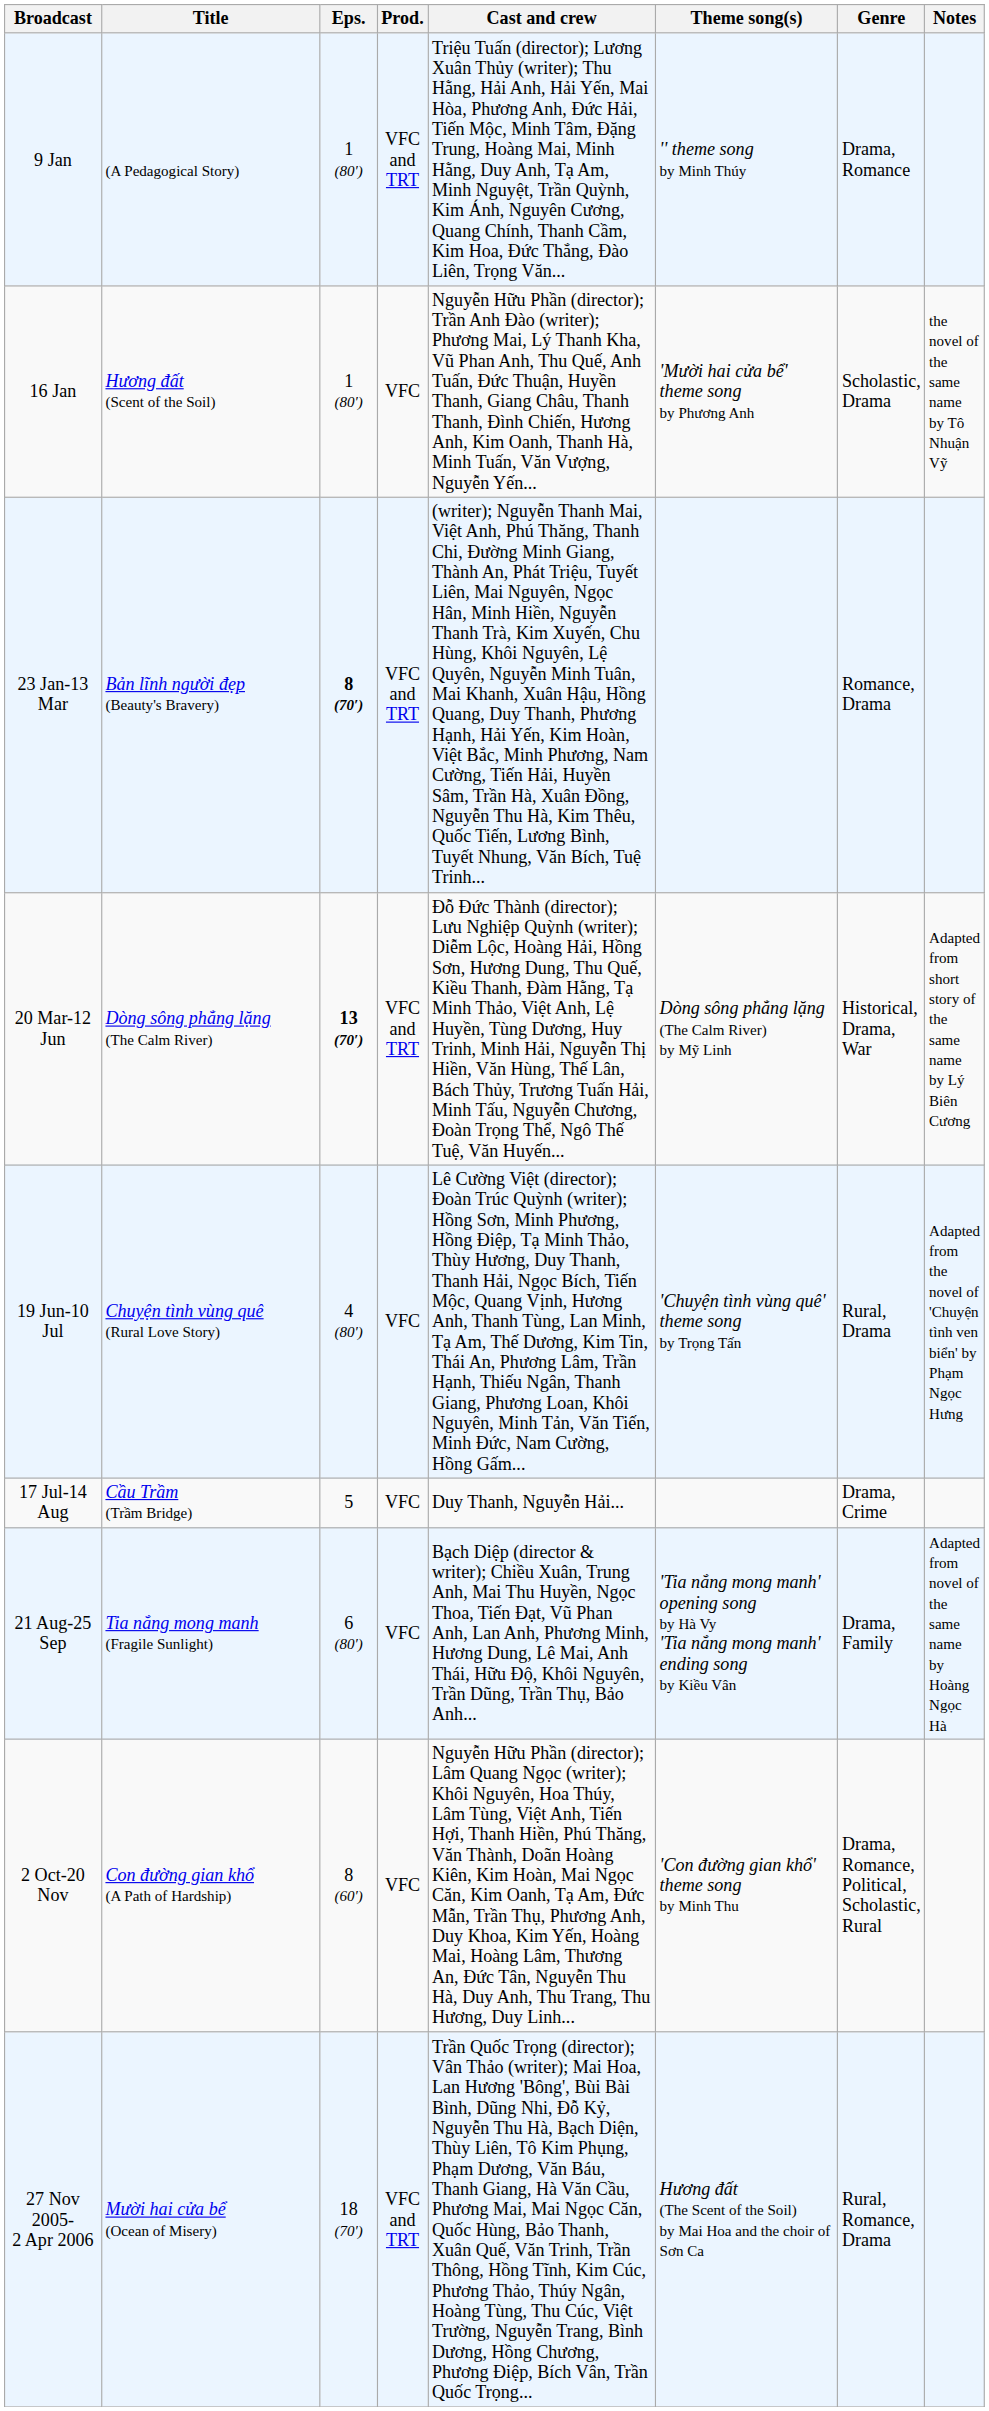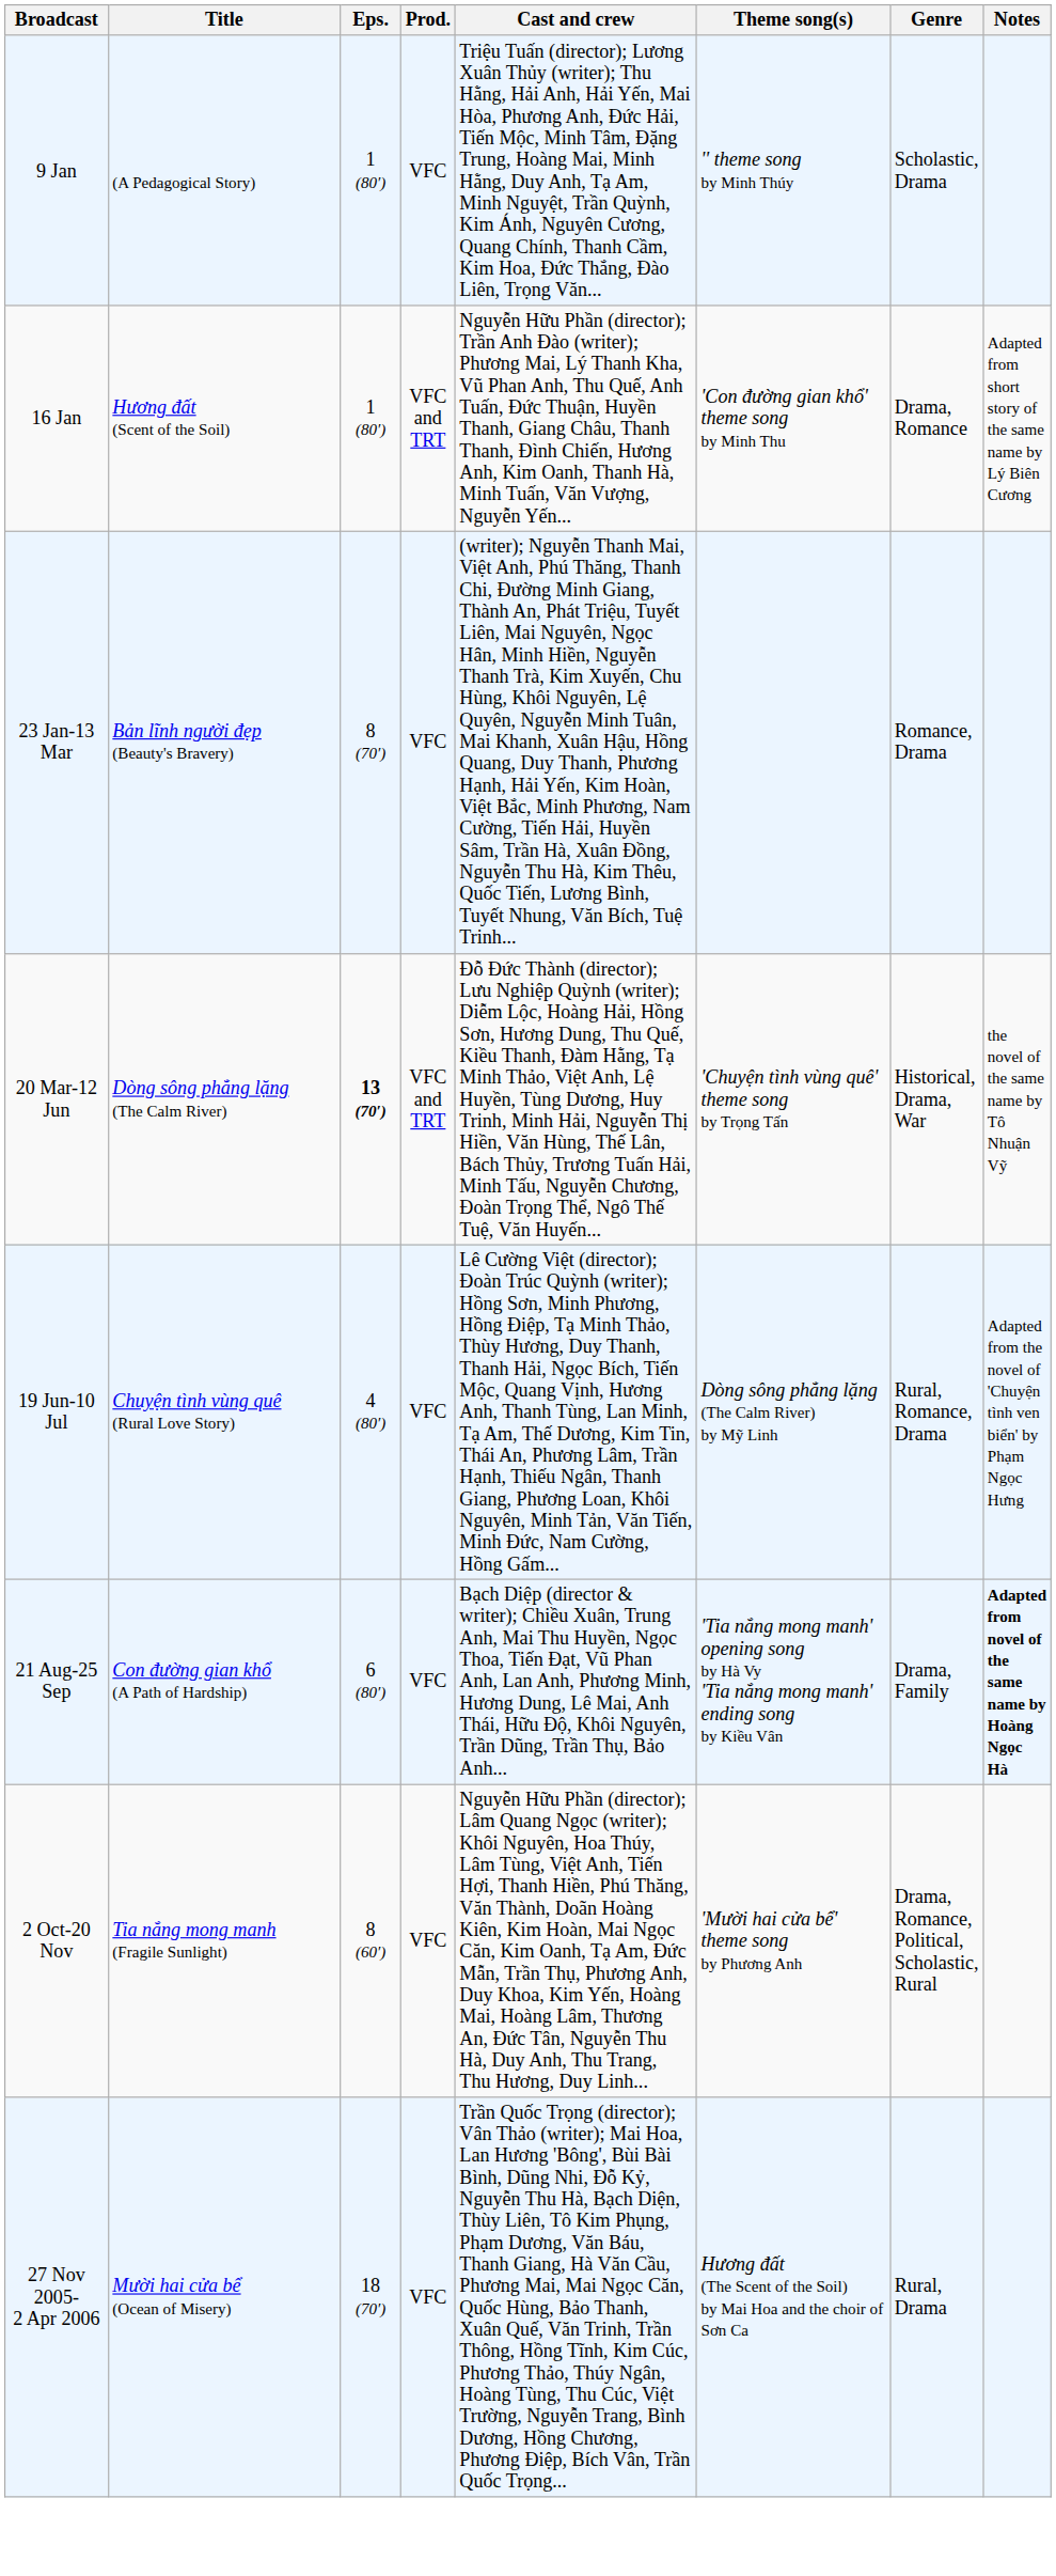9 Jan | Prod.: VFC and TRT -> VFC
9 Jan | Genre: Drama, Romance -> Scholastic, Drama
16 Jan | Prod.: VFC -> VFC and TRT
16 Jan | Theme song(s): 'Mười hai cửa bể' theme song by Phương Anh -> 'Con đường gian khổ' theme song by Minh Thu
16 Jan | Genre: Scholastic, Drama -> Drama, Romance
16 Jan | Notes: the novel of the same name by Tô Nhuận Vỹ -> Adapted from short story of the same name by Lý Biên Cương
23 Jan-13 Mar | Eps.: bold -> normal
23 Jan-13 Mar | Prod.: VFC and TRT -> VFC
20 Mar-12 Jun | Theme song(s): Dòng sông phẳng lặng (The Calm River) by Mỹ Linh -> 'Chuyện tình vùng quê' theme song by Trọng Tấn
20 Mar-12 Jun | Notes: Adapted from short story of the same name by Lý Biên Cương -> the novel of the same name by Tô Nhuận Vỹ
19 Jun-10 Jul | Theme song(s): 'Chuyện tình vùng quê' theme song by Trọng Tấn -> Dòng sông phẳng lặng (The Calm River) by Mỹ Linh
19 Jun-10 Jul | Genre: Rural, Drama -> Rural, Romance, Drama
- row: 17 Jul-14 Aug | Cầu Trầm (Trầm Bridge) | 5 | VFC | Duy Thanh, Nguyễn Hải... | Drama, Crime
21 Aug-25 Sep | Title: Tia nắng mong manh (Fragile Sunlight) -> Con đường gian khổ (A Path of Hardship)
21 Aug-25 Sep | Notes: normal -> bold
2 Oct-20 Nov | Title: Con đường gian khổ (A Path of Hardship) -> Tia nắng mong manh (Fragile Sunlight)
2 Oct-20 Nov | Theme song(s): 'Con đường gian khổ' theme song by Minh Thu -> 'Mười hai cửa bể' theme song by Phương Anh
27 Nov 2005- 2 Apr 2006 | Prod.: VFC and TRT -> VFC
27 Nov 2005- 2 Apr 2006 | Genre: Rural, Romance, Drama -> Rural, Drama
